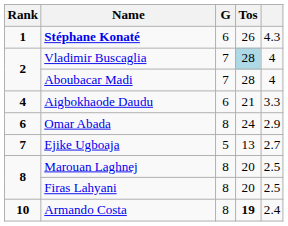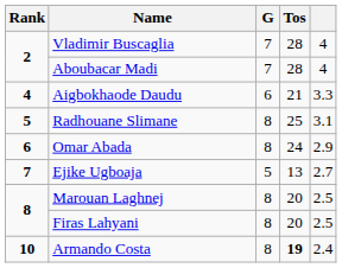- row: 1 | Stéphane Konaté | 6 | 26 | 4.3
Vladimir Buscaglia | Tos: lightblue background -> no background
+ row: 5 | Radhouane Slimane | 8 | 25 | 3.1
